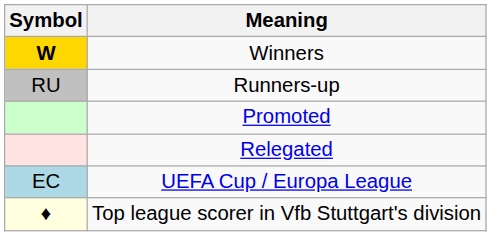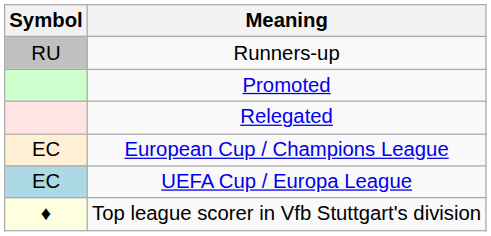- row: W | Winners
+ row: EC | European Cup / Champions League
